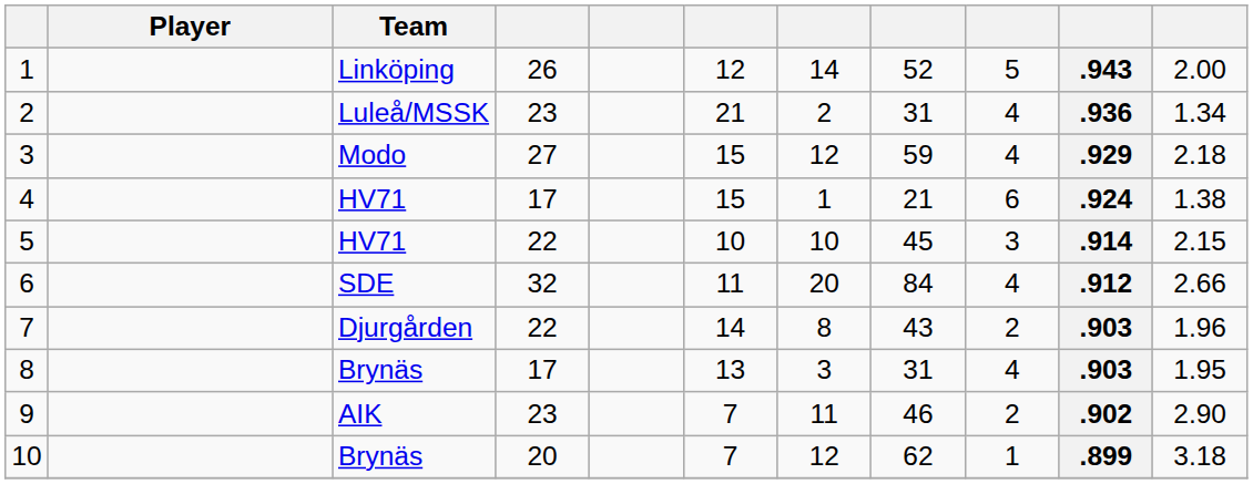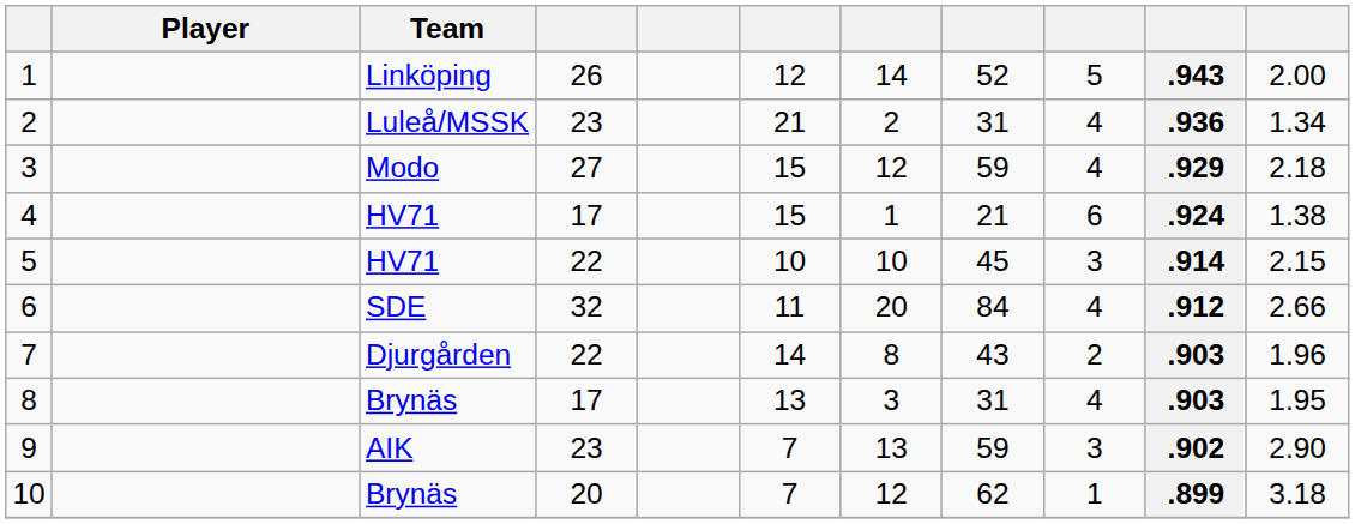9 | column 7: 11 -> 13
9 | column 8: 46 -> 59
9 | column 9: 2 -> 3
